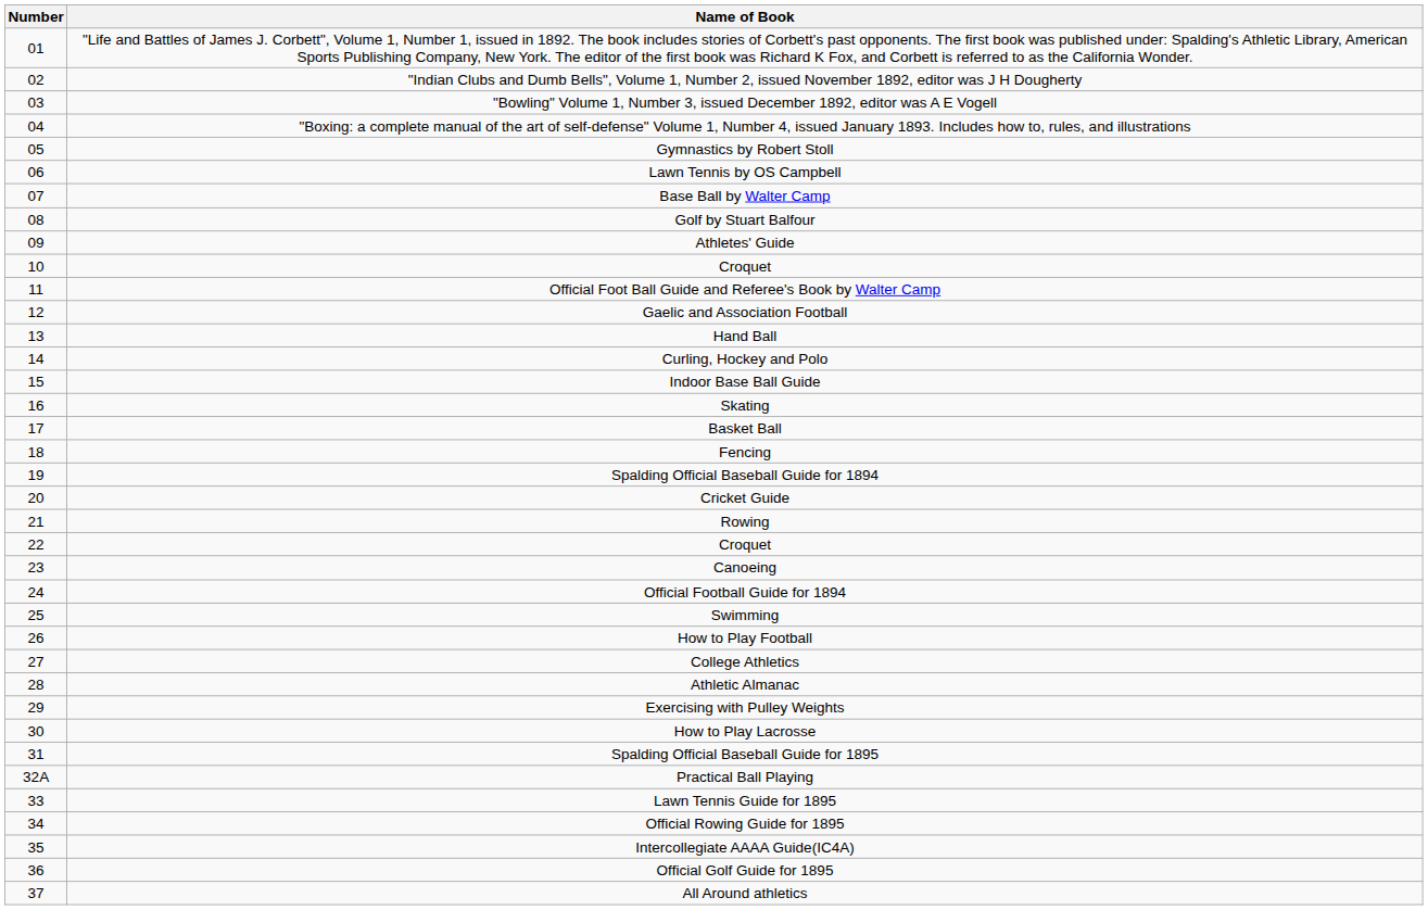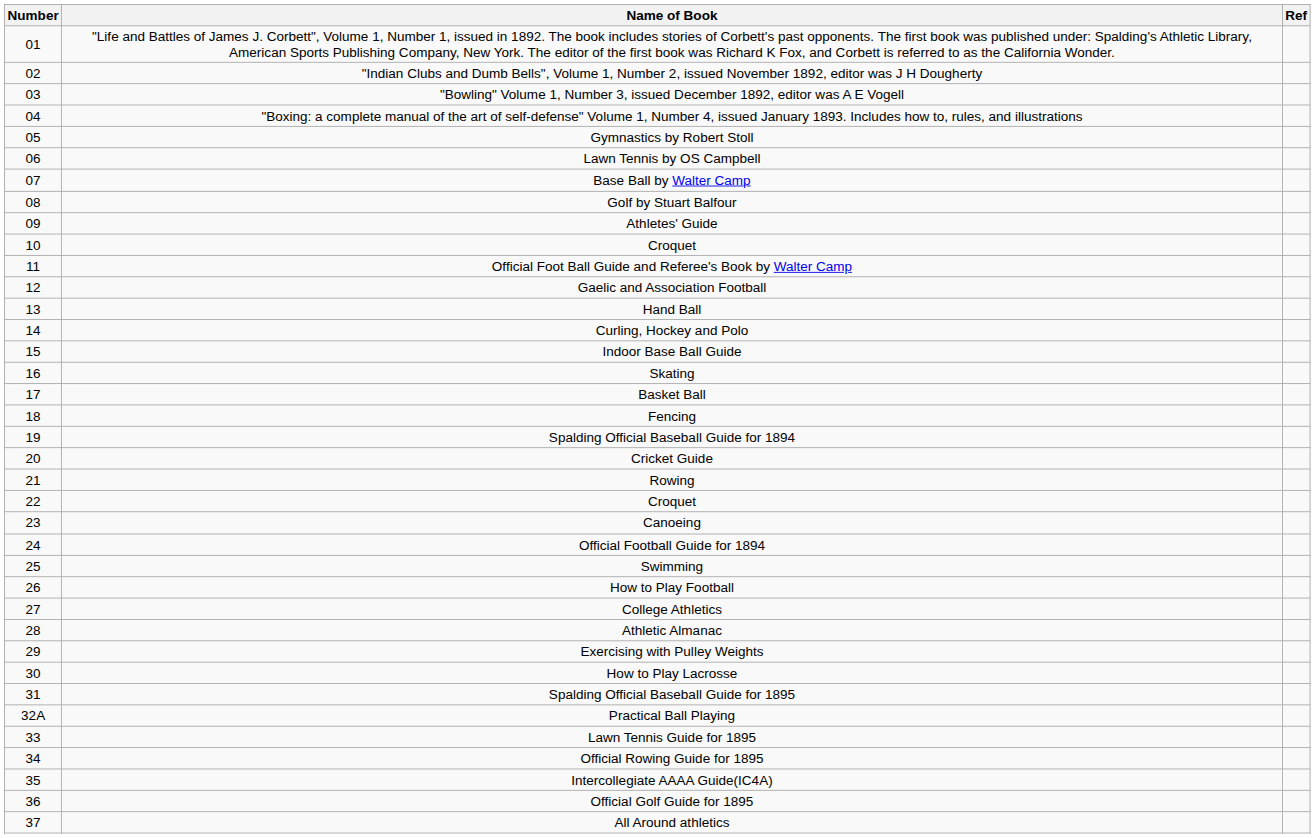+ column: Ref
